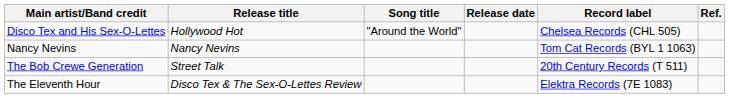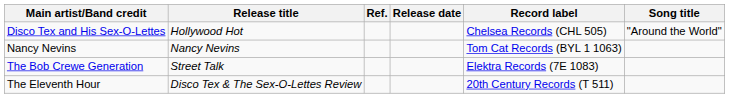columns swapped: Song title <-> Ref.
The Bob Crewe Generation | Record label: 20th Century Records (T 511) -> Elektra Records (7E 1083)
The Eleventh Hour | Record label: Elektra Records (7E 1083) -> 20th Century Records (T 511)
